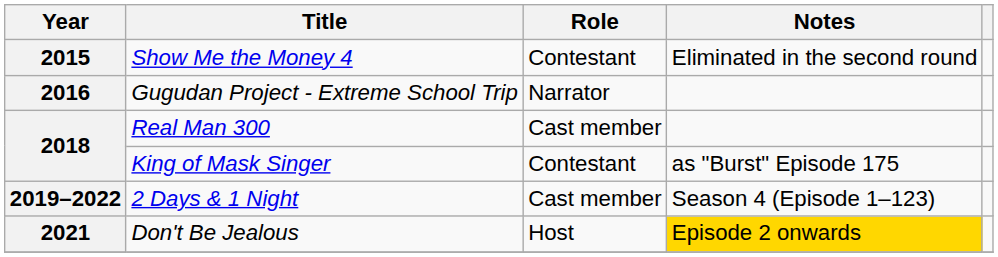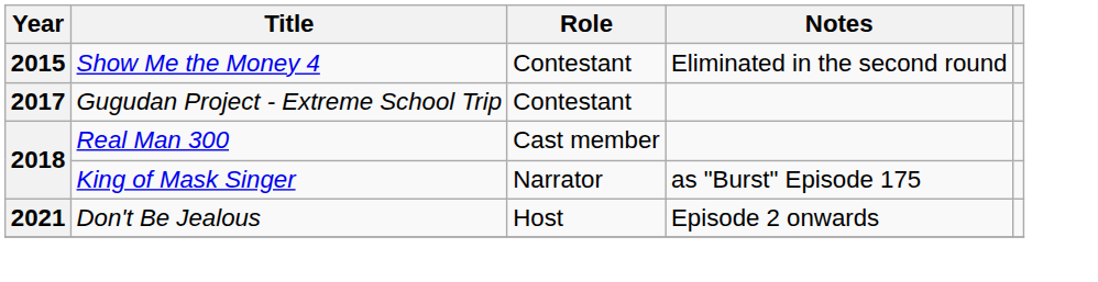Gugudan Project - Extreme School Trip | Year: 2016 -> 2017
Gugudan Project - Extreme School Trip | Role: Narrator -> Contestant
King of Mask Singer | Role: Contestant -> Narrator
- row: 2019–2022 | 2 Days & 1 Night | Cast member | Season 4 (Episode 1–123)
Don't Be Jealous | Notes: gold background -> no background
